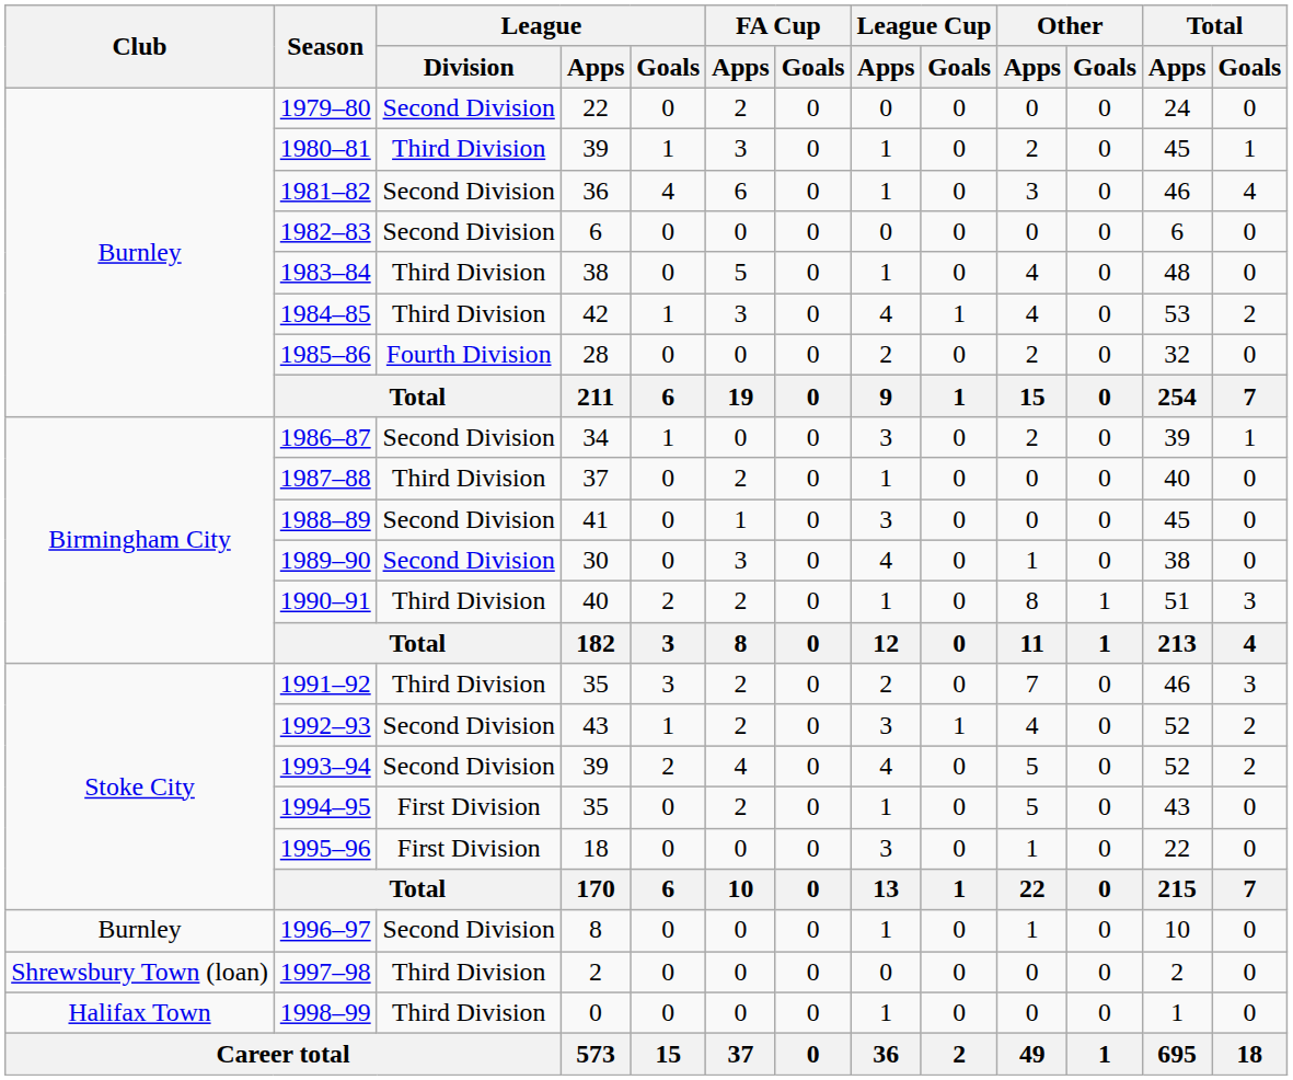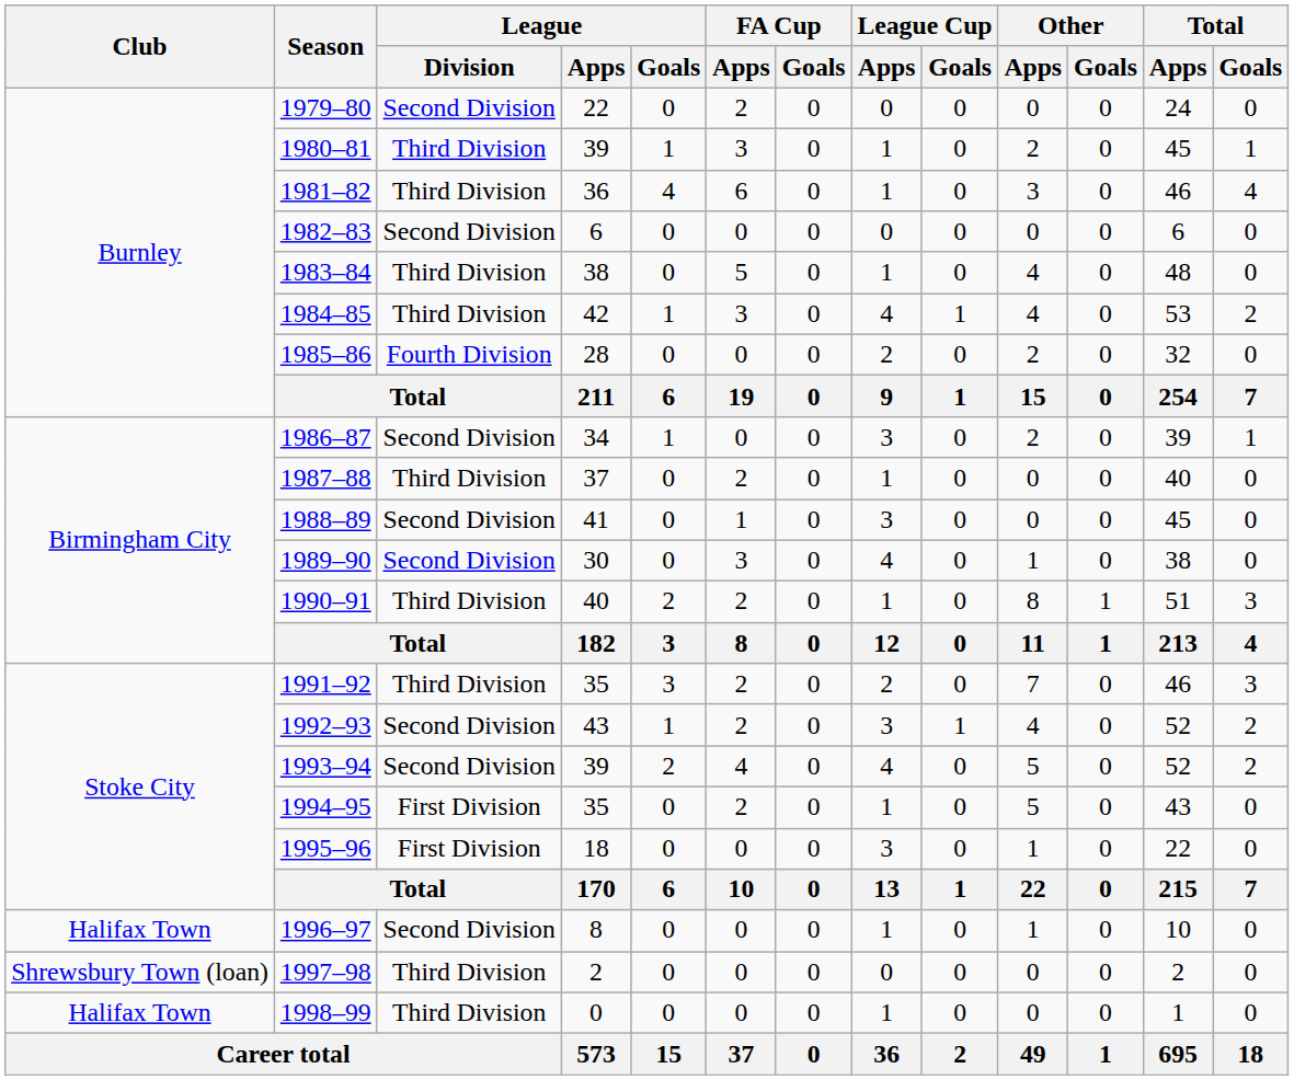1981–82 | League / Division: Second Division -> Third Division
1996–97 | Club: Burnley -> Halifax Town
